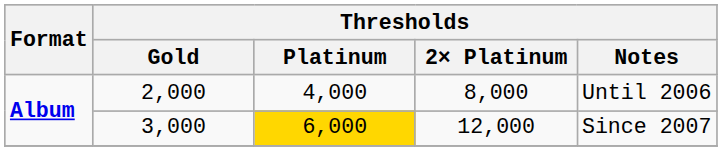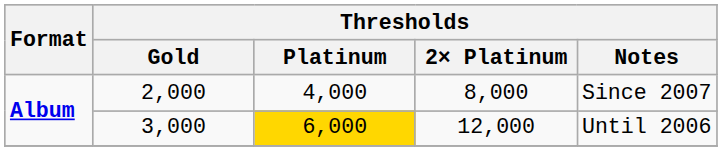2,000 | Thresholds / Notes: Until 2006 -> Since 2007
3,000 | Thresholds / Notes: Since 2007 -> Until 2006
